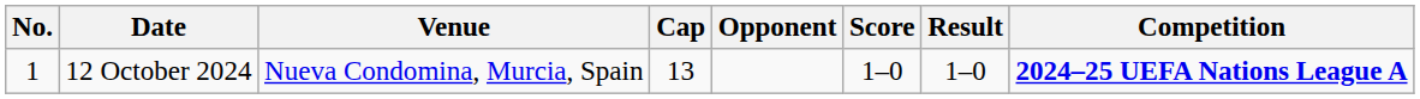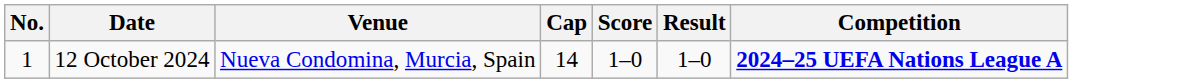- column: Opponent
12 October 2024 | Cap: 13 -> 14
